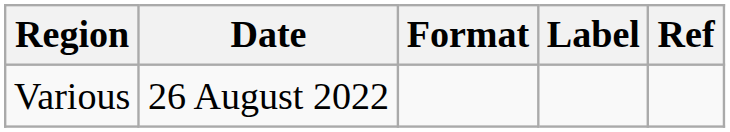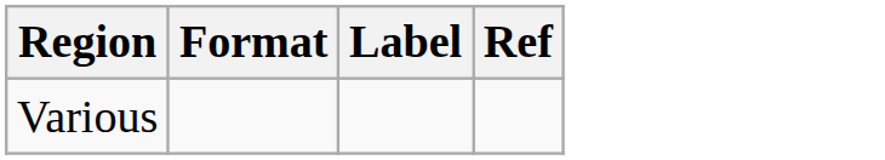- column: Date | 26 August 2022
